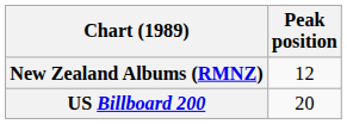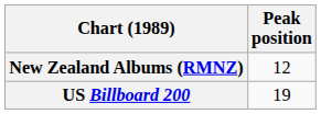US Billboard 200 | Peak position: 20 -> 19
